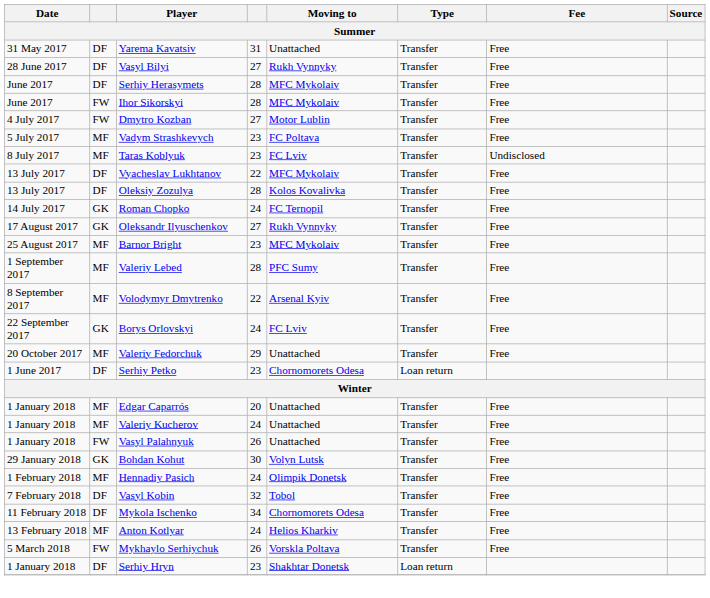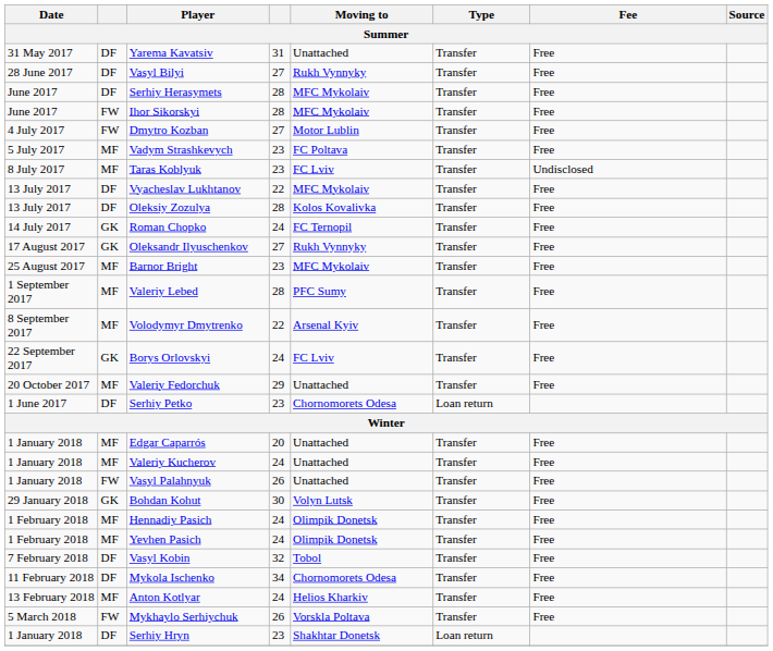+ row: 1 February 2018 | MF | Yevhen Pasich | 24 | Olimpik Donetsk | Transfer | Free
